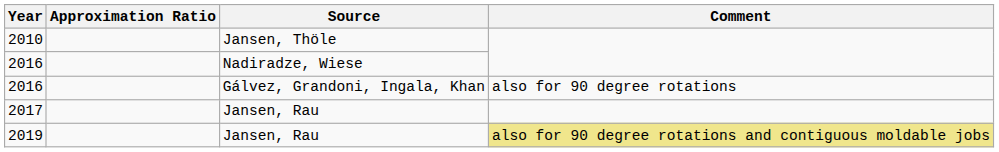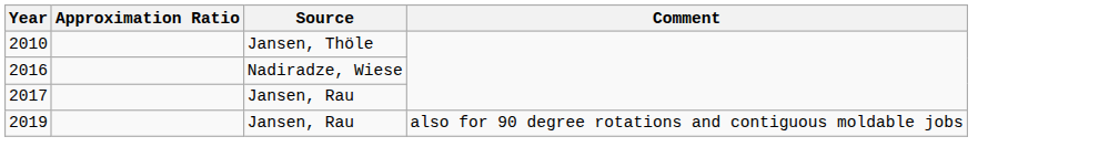- row: 2016 | Gálvez, Grandoni, Ingala, Khan | also for 90 degree rotations
2019 | Comment: khaki background -> no background
